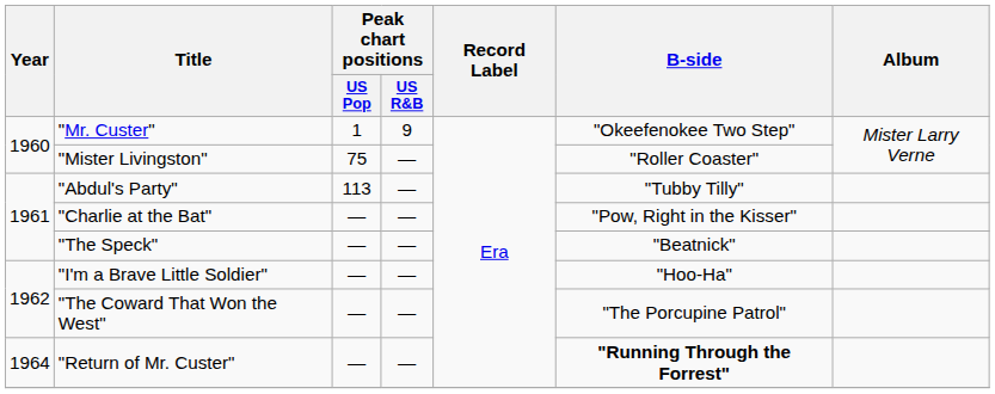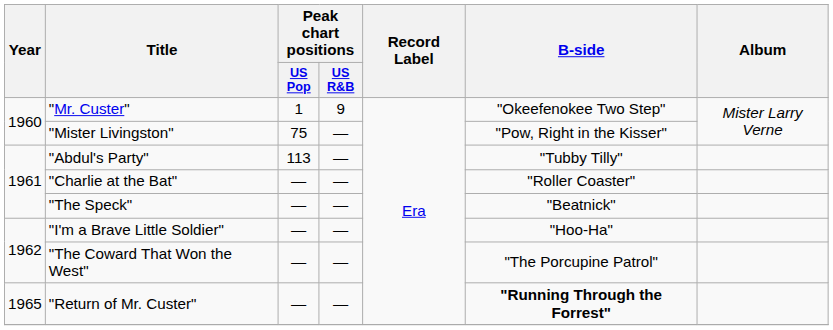"Mister Livingston" | B-side: "Roller Coaster" -> "Pow, Right in the Kisser"
"Charlie at the Bat" | B-side: "Pow, Right in the Kisser" -> "Roller Coaster"
"Return of Mr. Custer" | Year: 1964 -> 1965
